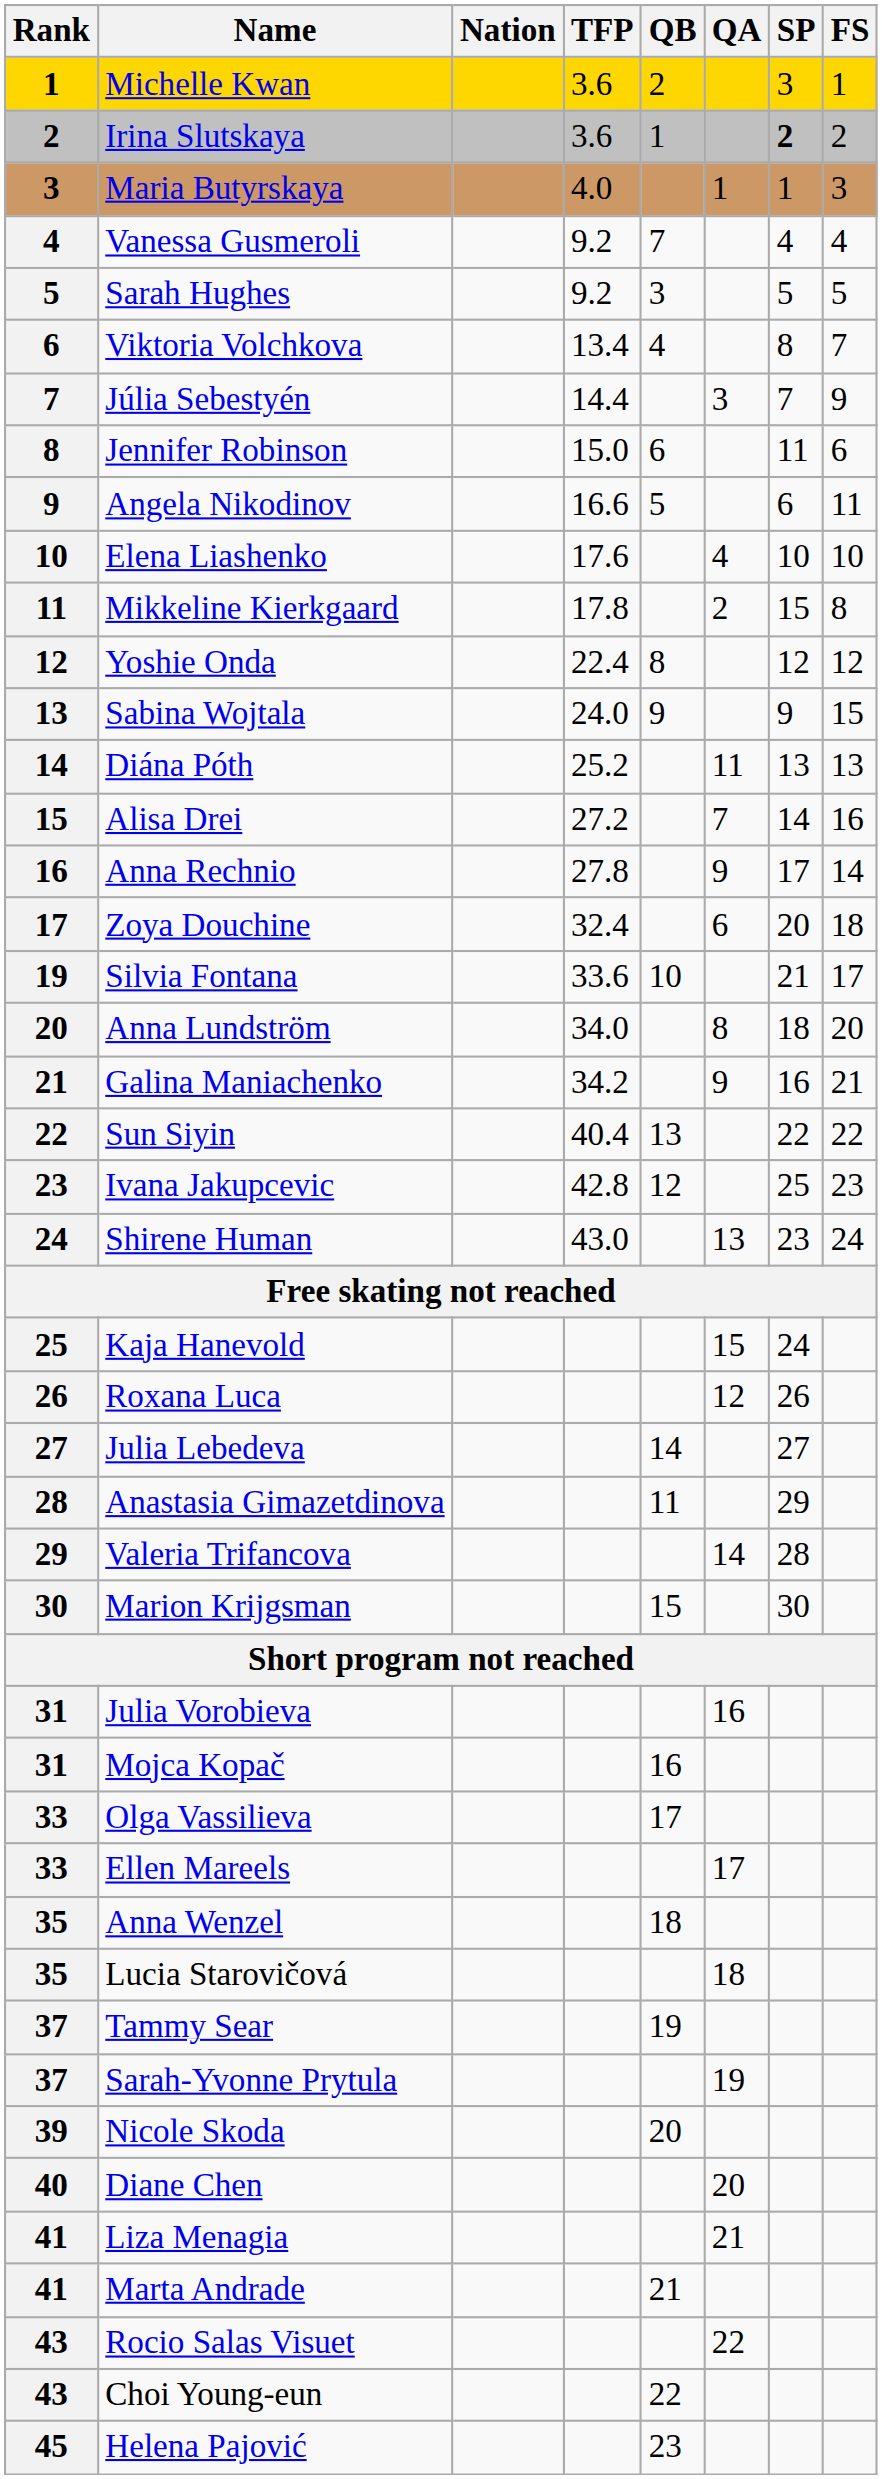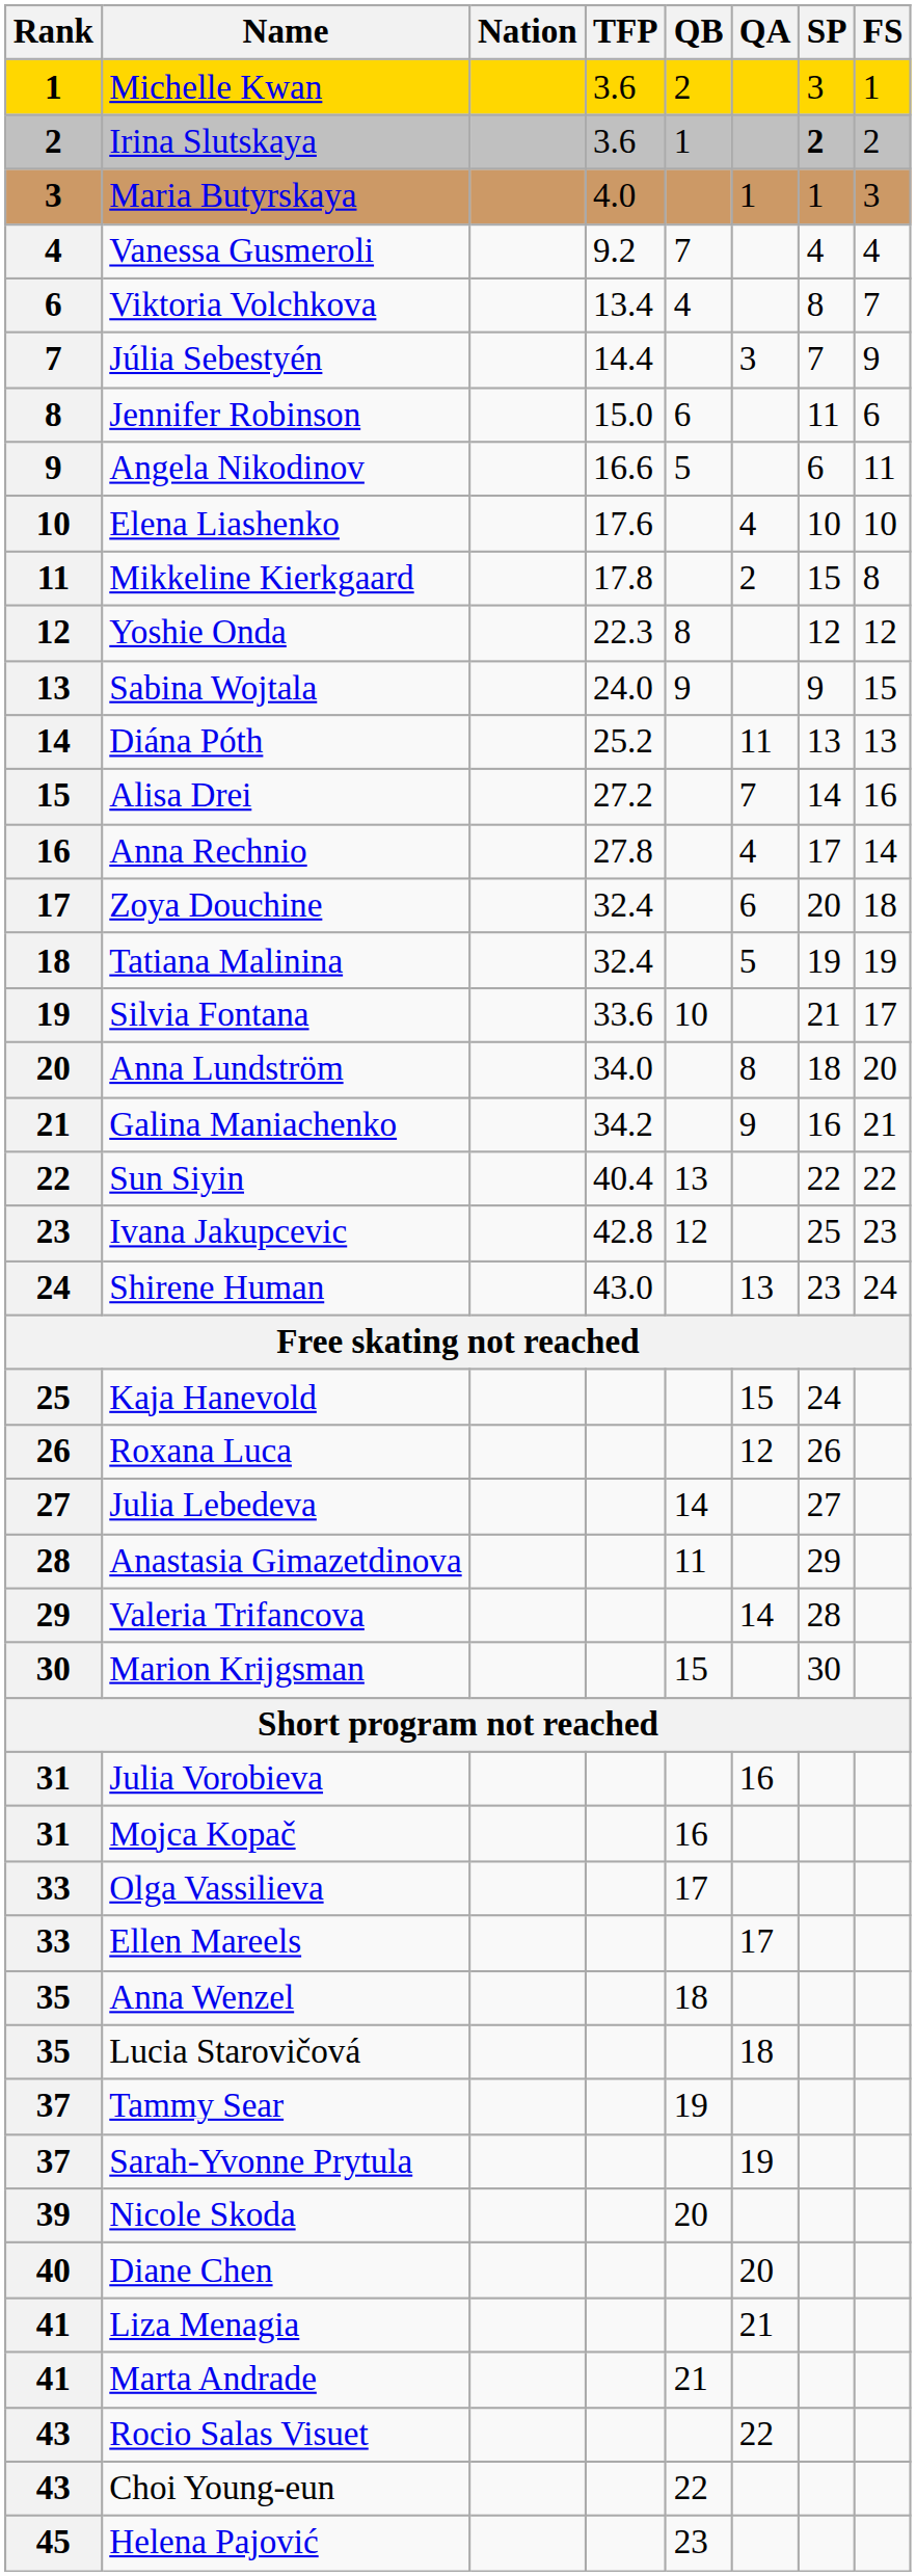- row: 5 | Sarah Hughes | 9.2 | 3 | 5 | 5
Yoshie Onda | TFP: 22.4 -> 22.3
Anna Rechnio | QA: 9 -> 4
+ row: 18 | Tatiana Malinina | 32.4 | 5 | 19 | 19
